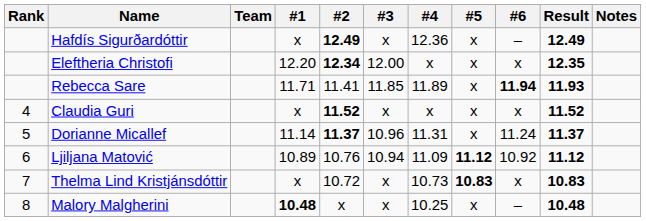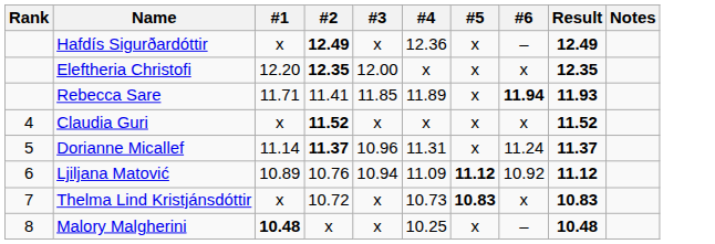- column: Team
Eleftheria Christofi | #2: 12.34 -> 12.35
